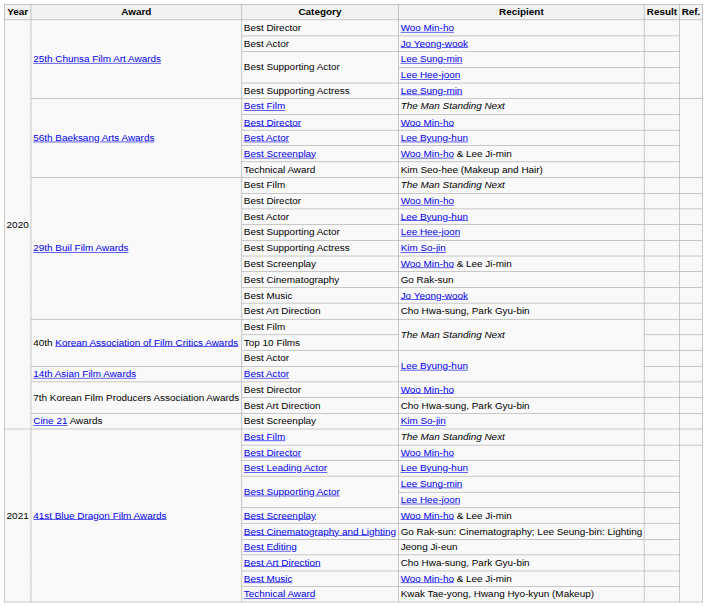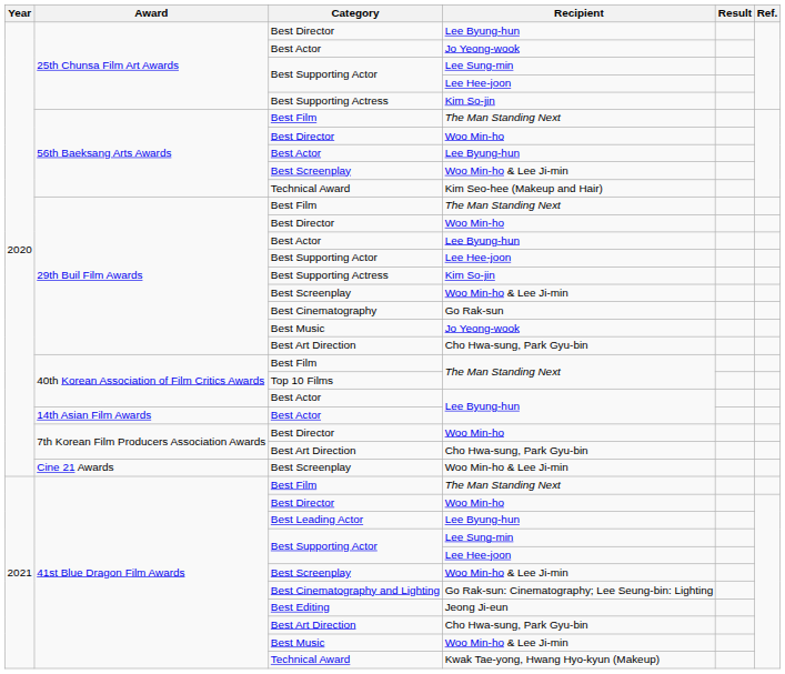25th Chunsa Film Art Awards / Best Director | Recipient: Woo Min-ho -> Lee Byung-hun
25th Chunsa Film Art Awards / Best Supporting Actress | Recipient: Lee Sung-min -> Kim So-jin
Cine 21 Awards / Best Screenplay | Recipient: Kim So-jin -> Woo Min-ho & Lee Ji-min
